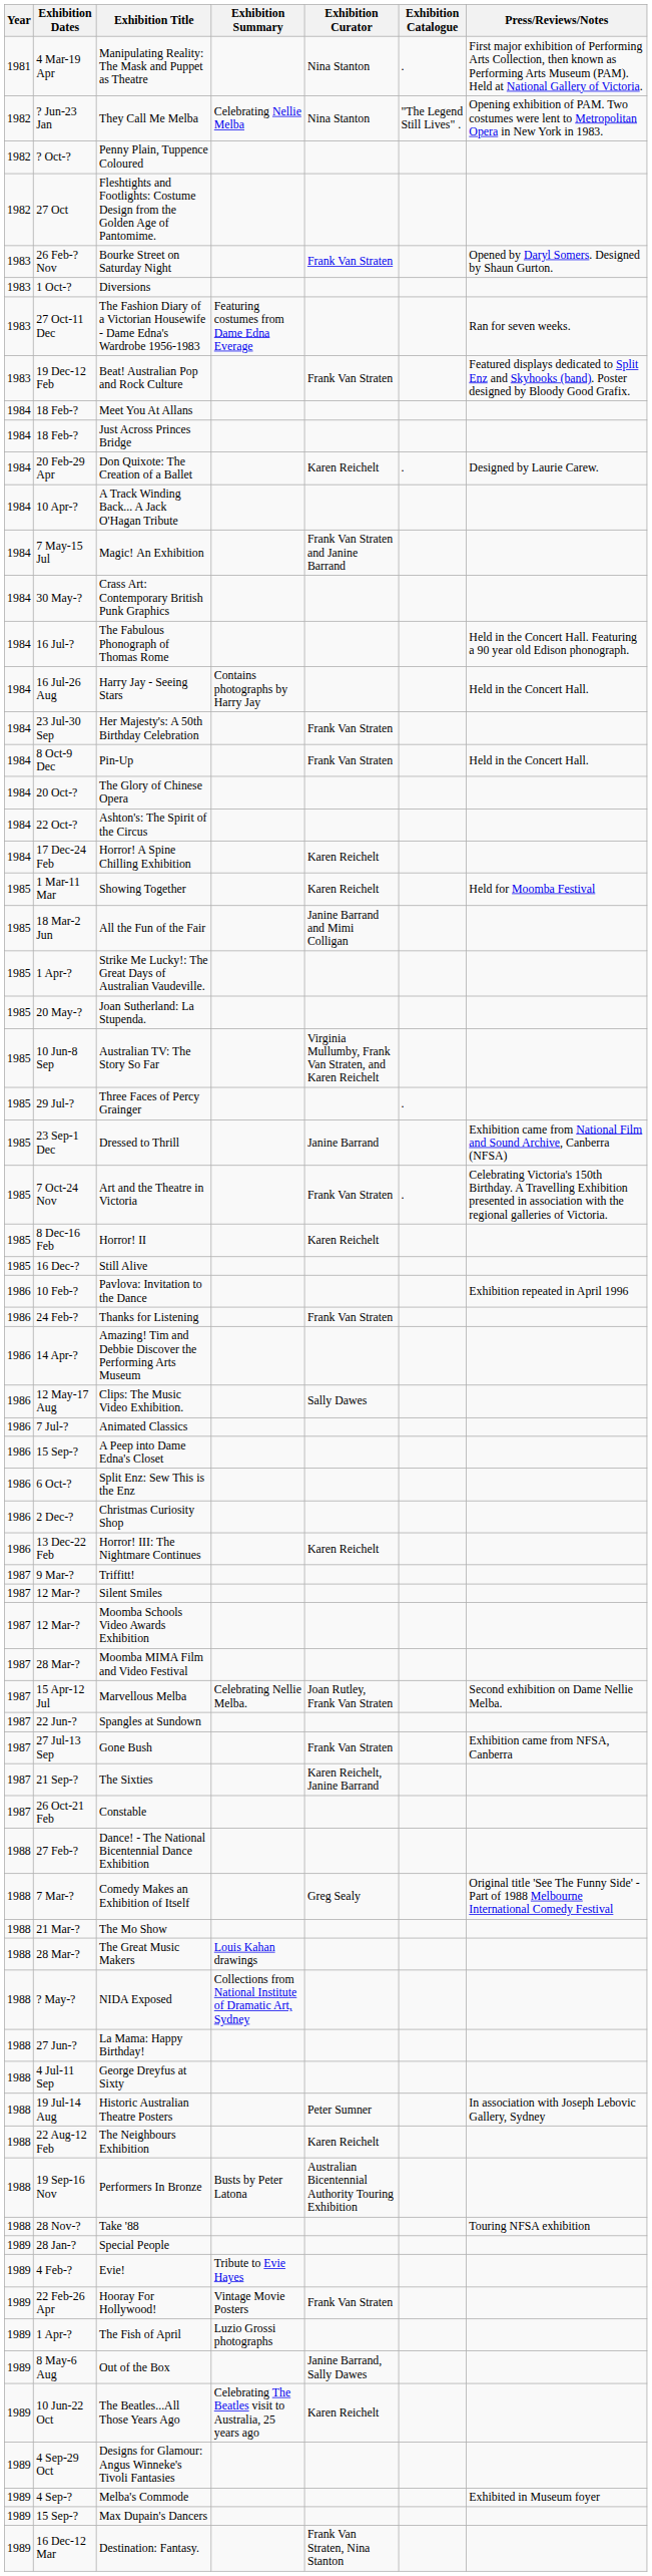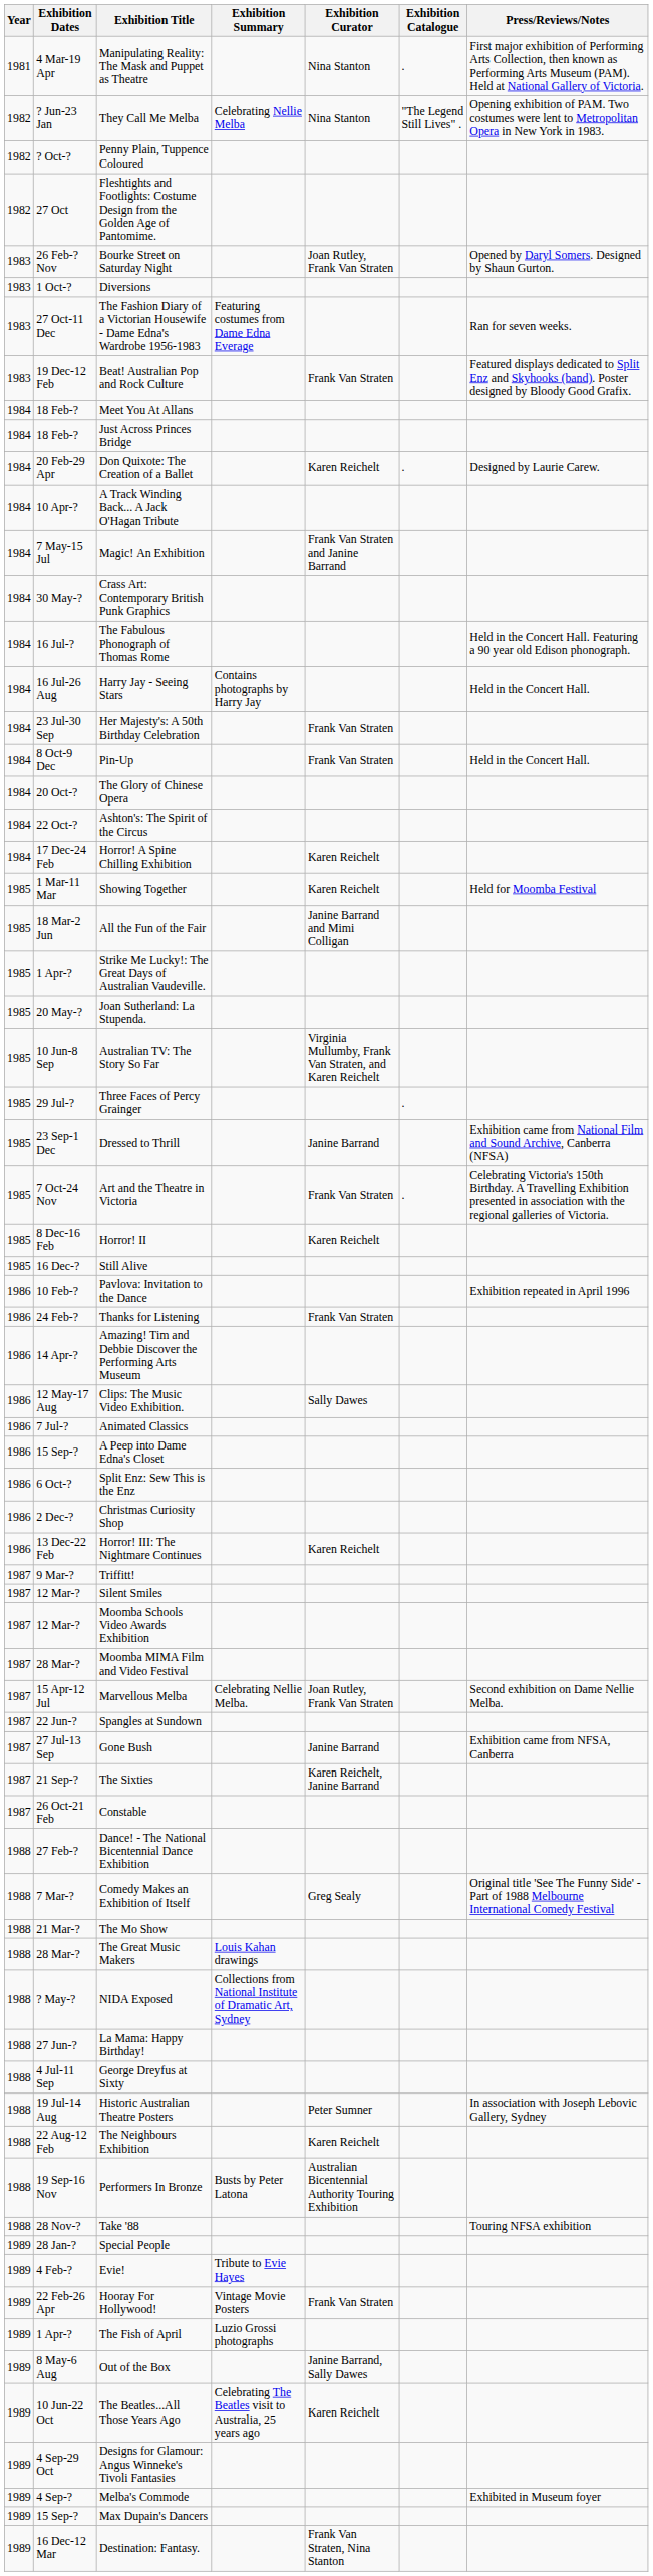Bourke Street on Saturday Night | Exhibition Curator: Frank Van Straten -> Joan Rutley, Frank Van Straten
Gone Bush | Exhibition Curator: Frank Van Straten -> Janine Barrand
